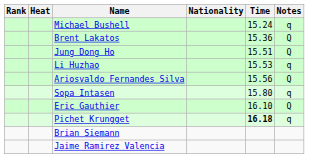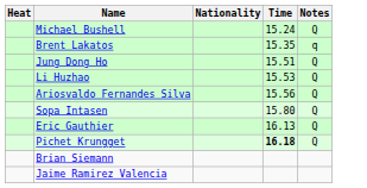- column: Rank
Michael Bushell | Notes: q -> Q
Brent Lakatos | Time: 15.36 -> 15.35
Brent Lakatos | Notes: Q -> q
Li Huzhao | Notes: q -> Q
Sopa Intasen | Notes: q -> Q
Eric Gauthier | Time: 16.10 -> 16.13
Pichet Krungget | Notes: q -> Q
